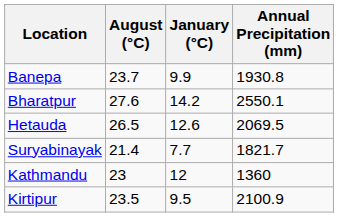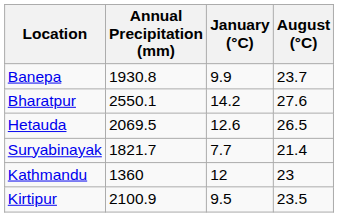columns swapped: August (°C) <-> Annual Precipitation (mm)
